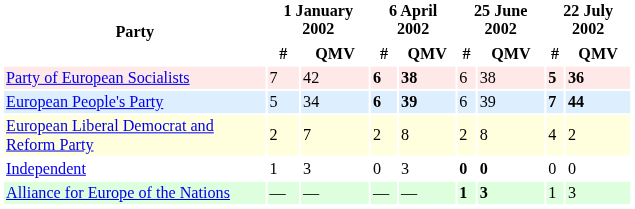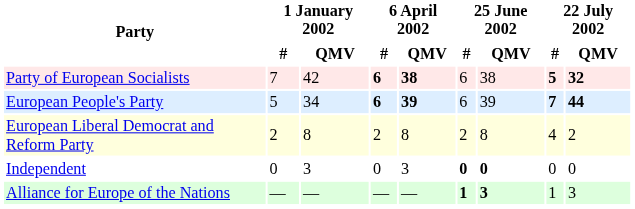Party of European Socialists | 22 July 2002 / QMV: 36 -> 32
European Liberal Democrat and Reform Party | 1 January 2002 / QMV: 7 -> 8
Independent | 1 January 2002 / #: 1 -> 0
